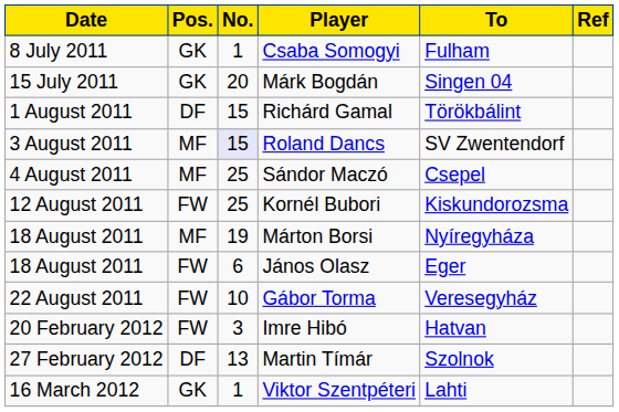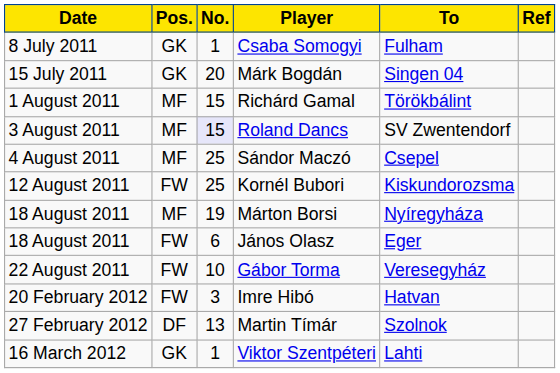Richárd Gamal | Pos.: DF -> MF
